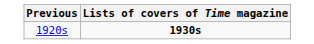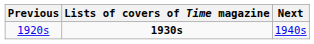+ column: Next | 1940s
